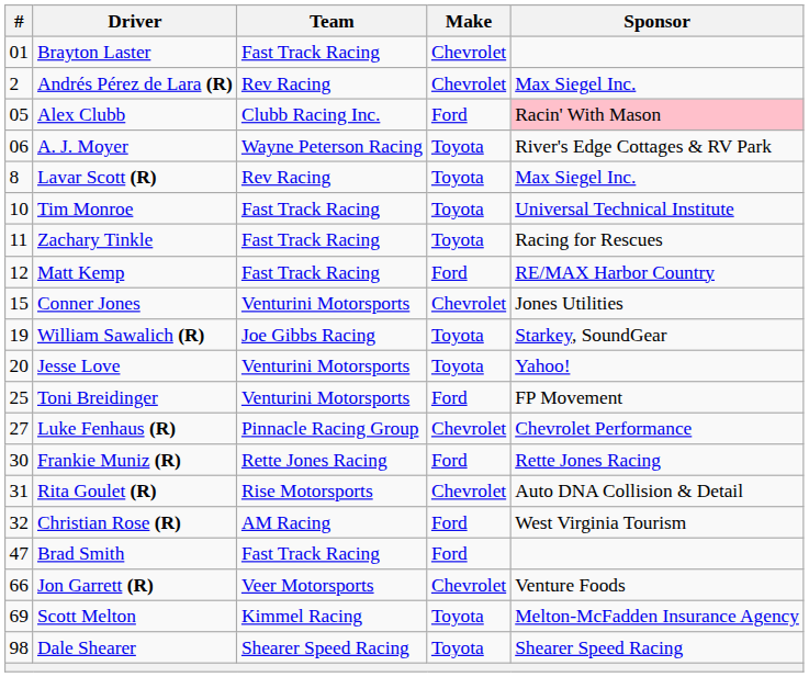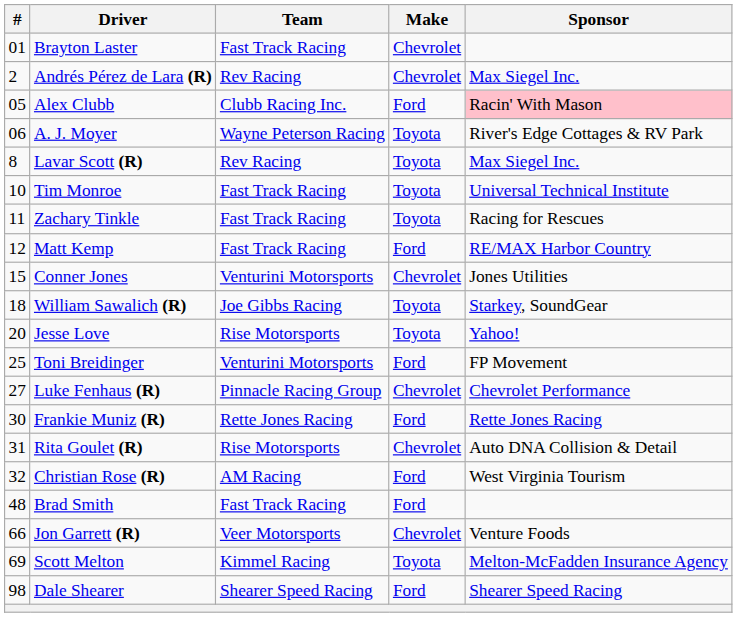William Sawalich (R) | #: 19 -> 18
Jesse Love | Team: Venturini Motorsports -> Rise Motorsports
Brad Smith | #: 47 -> 48
Dale Shearer | Make: Toyota -> Ford
